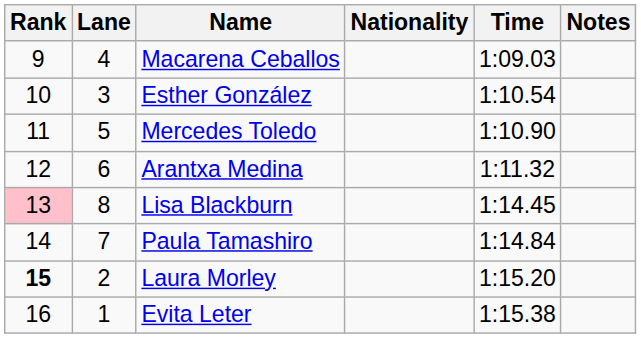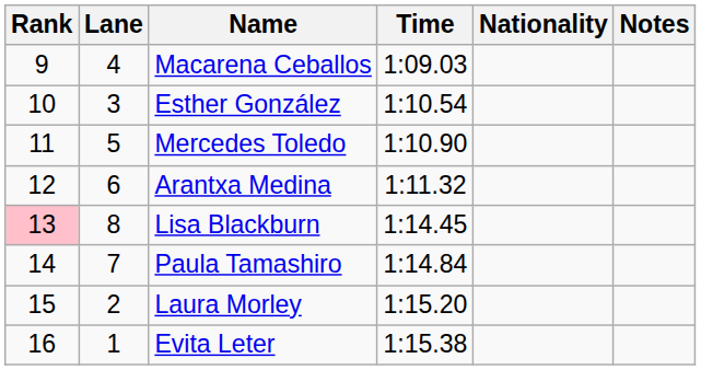columns swapped: Nationality <-> Time
Laura Morley | Rank: bold -> normal
